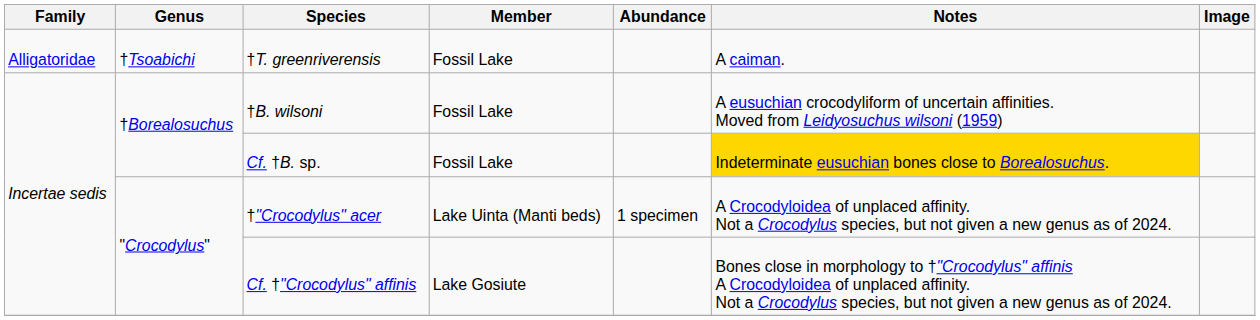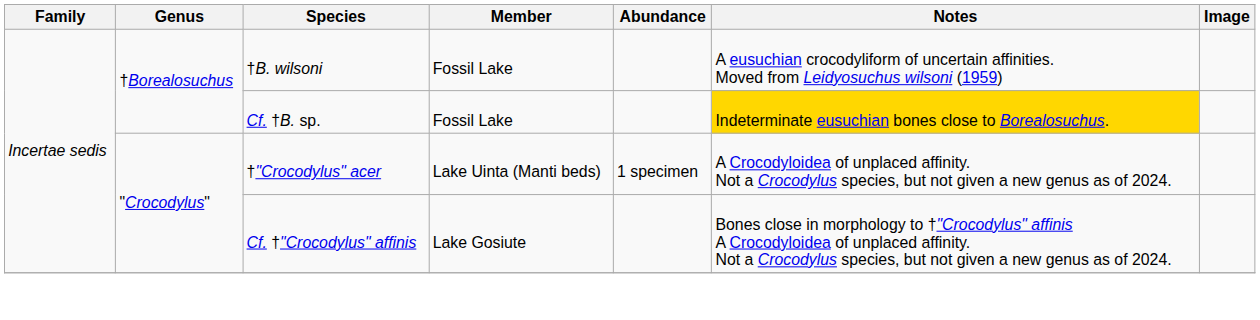- row: Alligatoridae | †Tsoabichi | †T. greenriverensis | Fossil Lake | A caiman.
